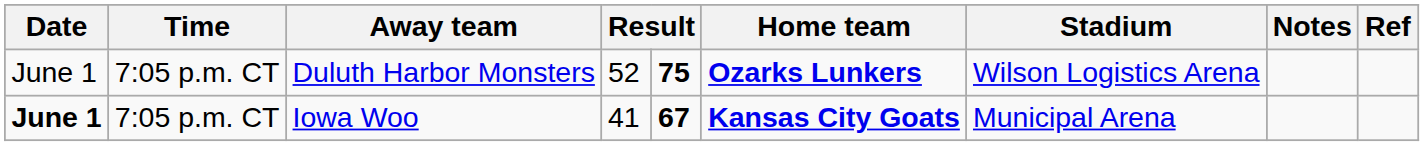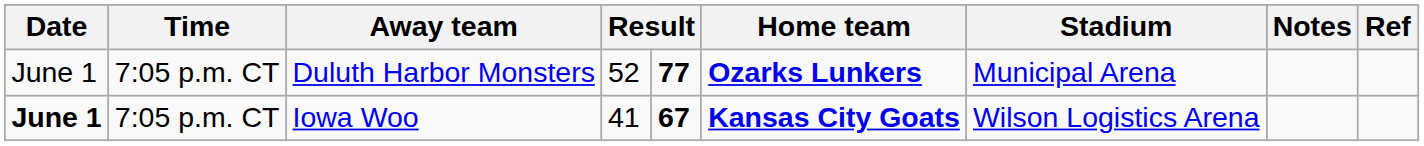Duluth Harbor Monsters | column 5: 75 -> 77
Duluth Harbor Monsters | Stadium: Wilson Logistics Arena -> Municipal Arena
Iowa Woo | Stadium: Municipal Arena -> Wilson Logistics Arena
